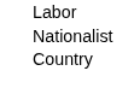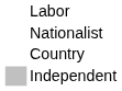+ row: Independent
